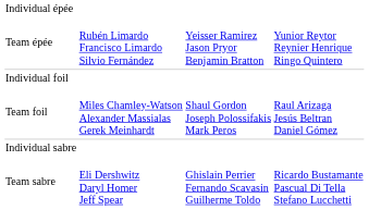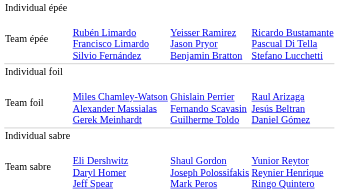Team épée | column 4: Yunior Reytor Reynier Henrique Ringo Quintero -> Ricardo Bustamante Pascual Di Tella Stefano Lucchetti
Team foil | column 3: Shaul Gordon Joseph Polossifakis Mark Peros -> Ghislain Perrier Fernando Scavasin Guilherme Toldo
Team sabre | column 3: Ghislain Perrier Fernando Scavasin Guilherme Toldo -> Shaul Gordon Joseph Polossifakis Mark Peros
Team sabre | column 4: Ricardo Bustamante Pascual Di Tella Stefano Lucchetti -> Yunior Reytor Reynier Henrique Ringo Quintero
